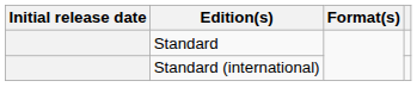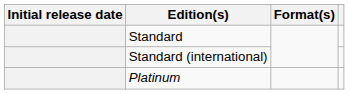+ row: Platinum
